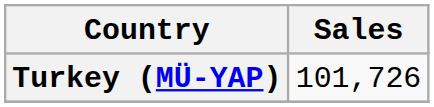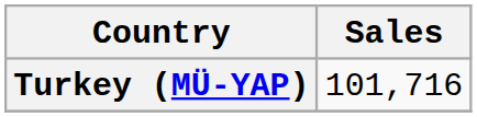Turkey (MÜ-YAP) | Sales: 101,726 -> 101,716
